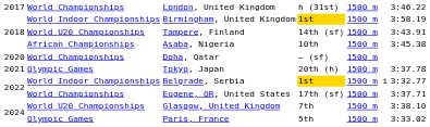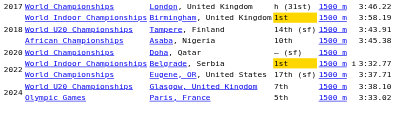- row: 2021 | Olympic Games | Tokyo, Japan | 20th (h) | 1500 m | 3:37.78
